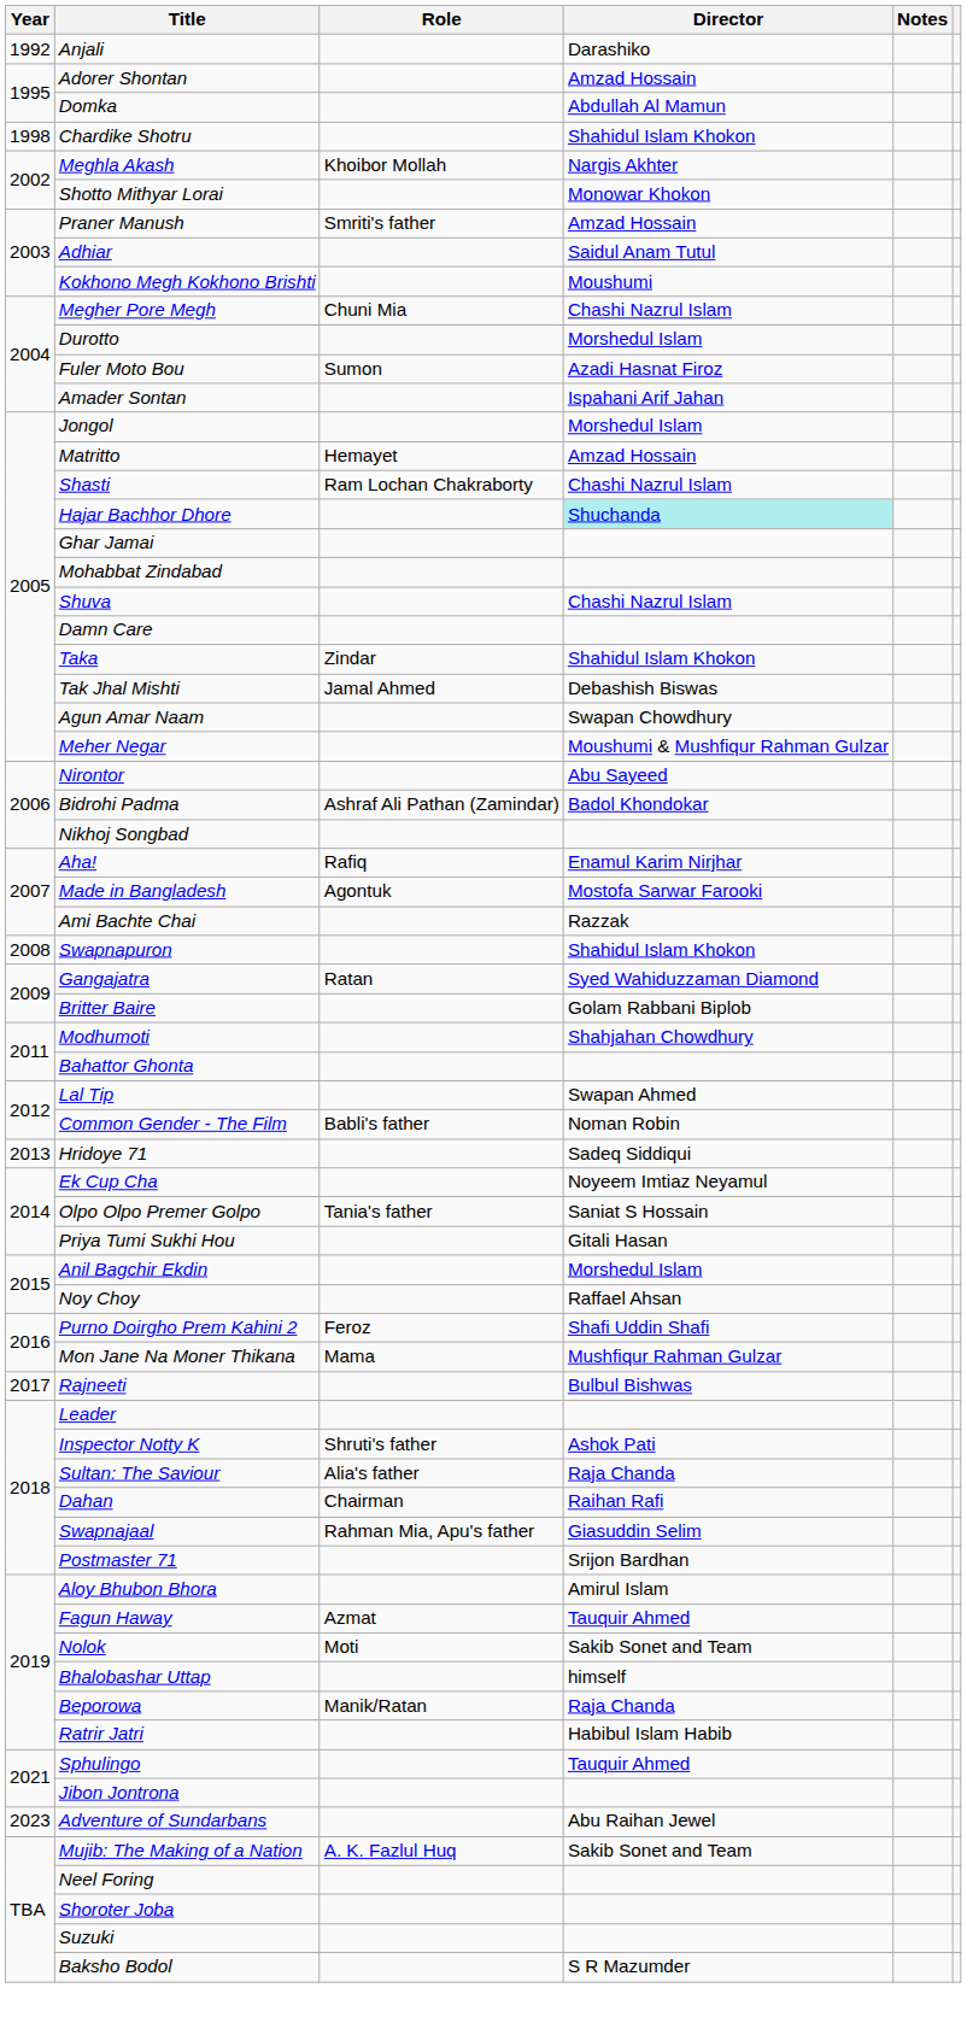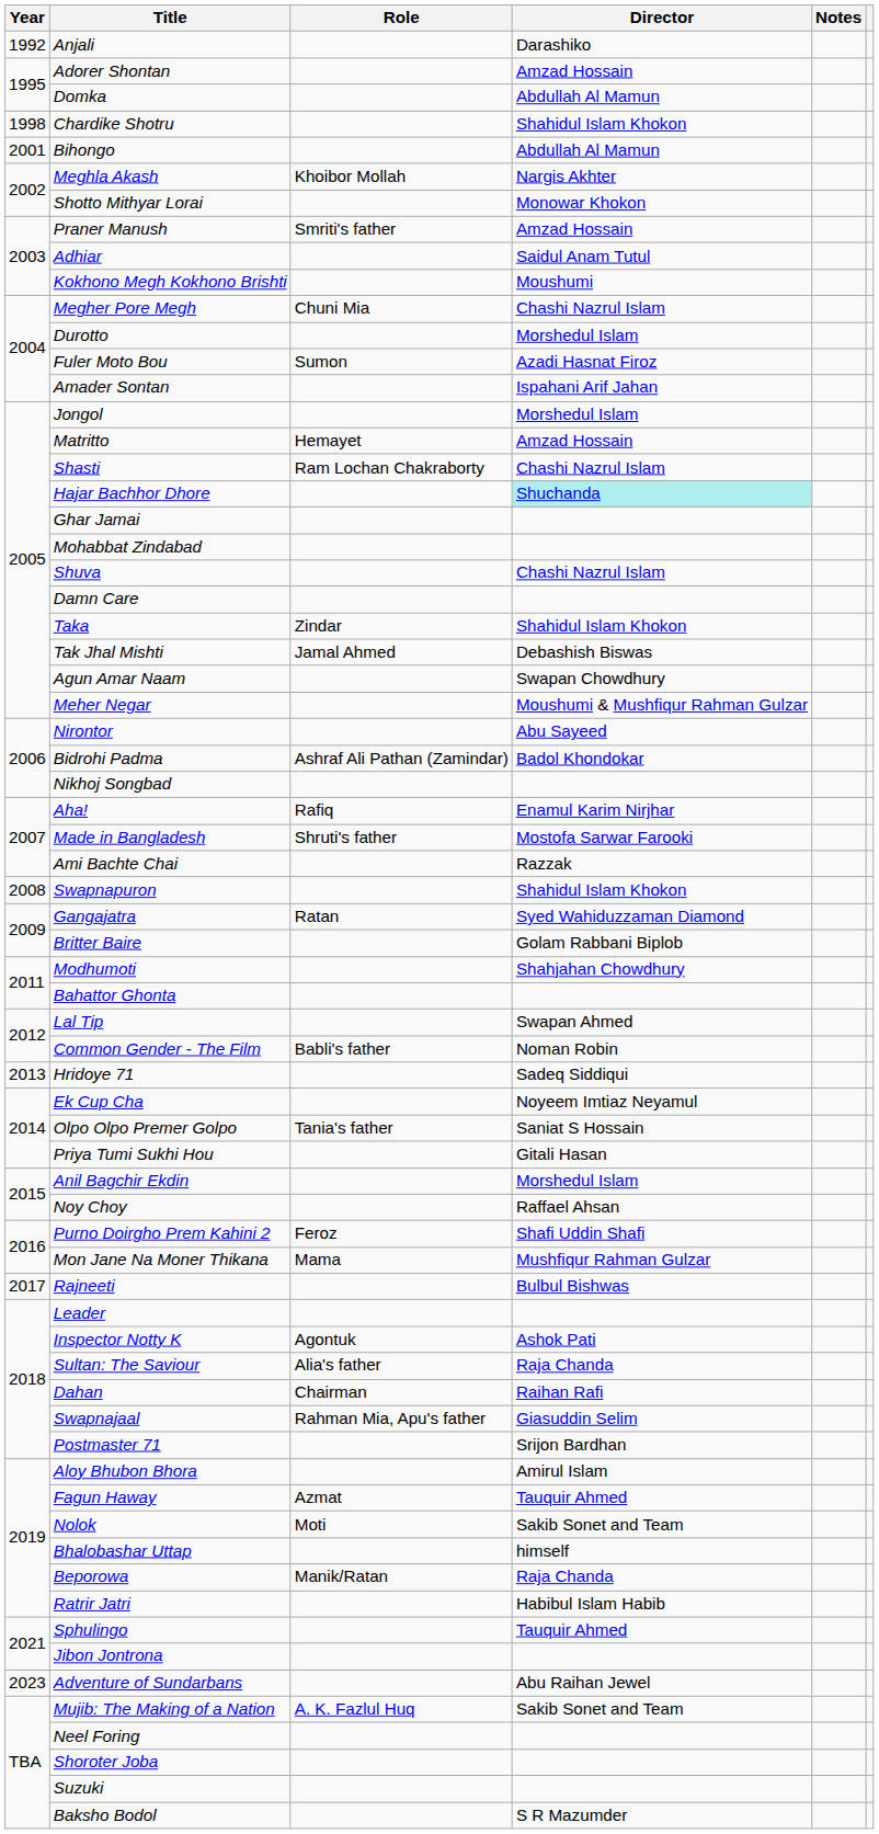+ row: 2001 | Bihongo | Abdullah Al Mamun
Made in Bangladesh | Role: Agontuk -> Shruti's father
Inspector Notty K | Role: Shruti's father -> Agontuk
